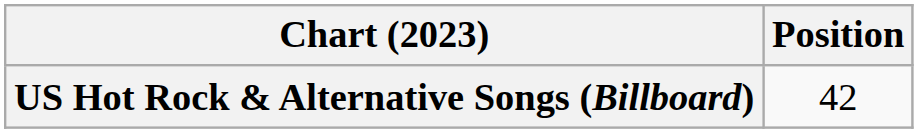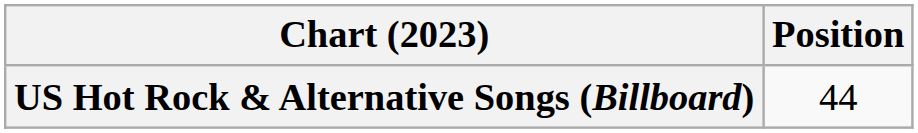US Hot Rock & Alternative Songs (Billboard) | Position: 42 -> 44
